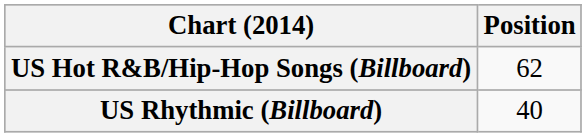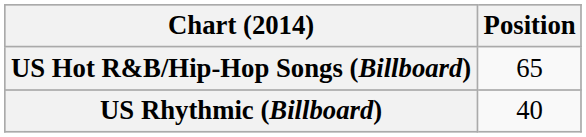US Hot R&B/Hip-Hop Songs (Billboard) | Position: 62 -> 65
